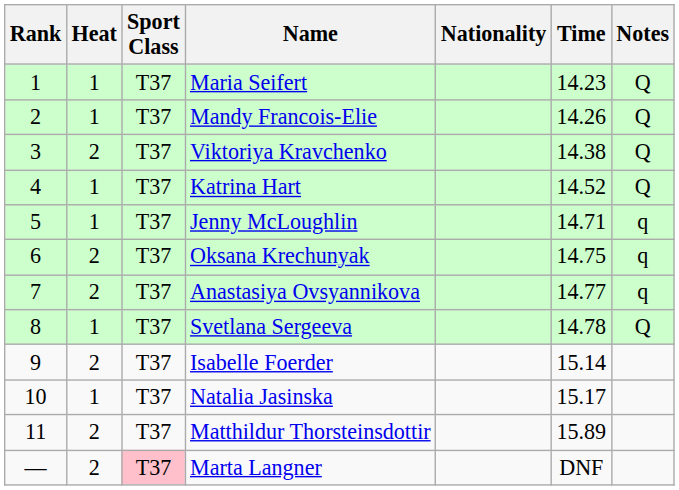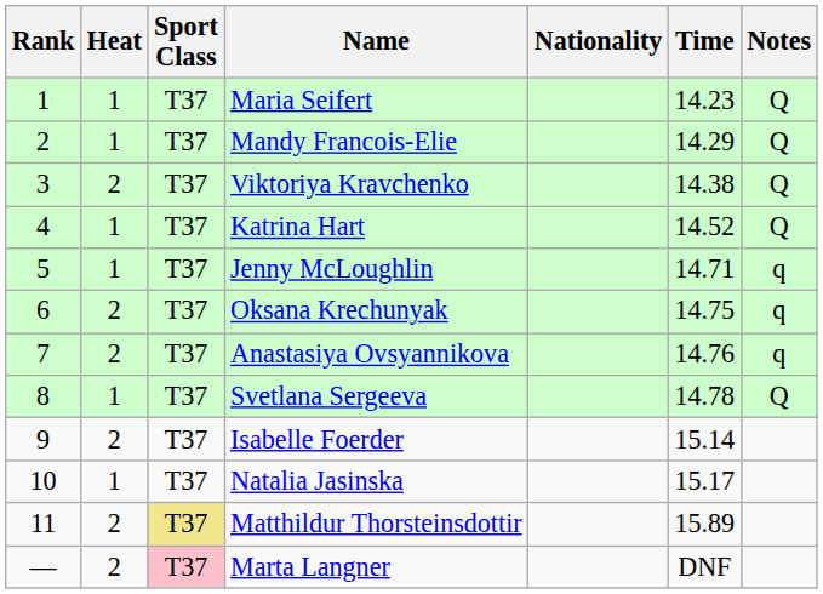Mandy Francois-Elie | Time: 14.26 -> 14.29
Anastasiya Ovsyannikova | Time: 14.77 -> 14.76
Matthildur Thorsteinsdottir | Sport Class: no background -> khaki background
